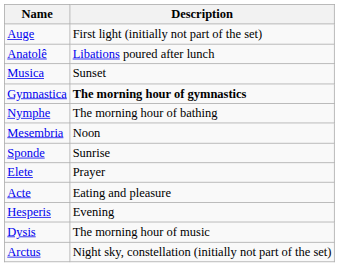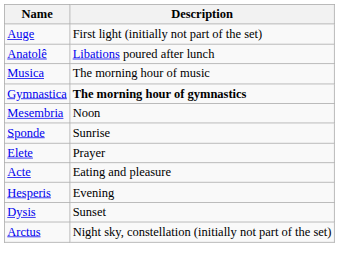Musica | Description: Sunset -> The morning hour of music
- row: Nymphe | The morning hour of bathing
Dysis | Description: The morning hour of music -> Sunset
